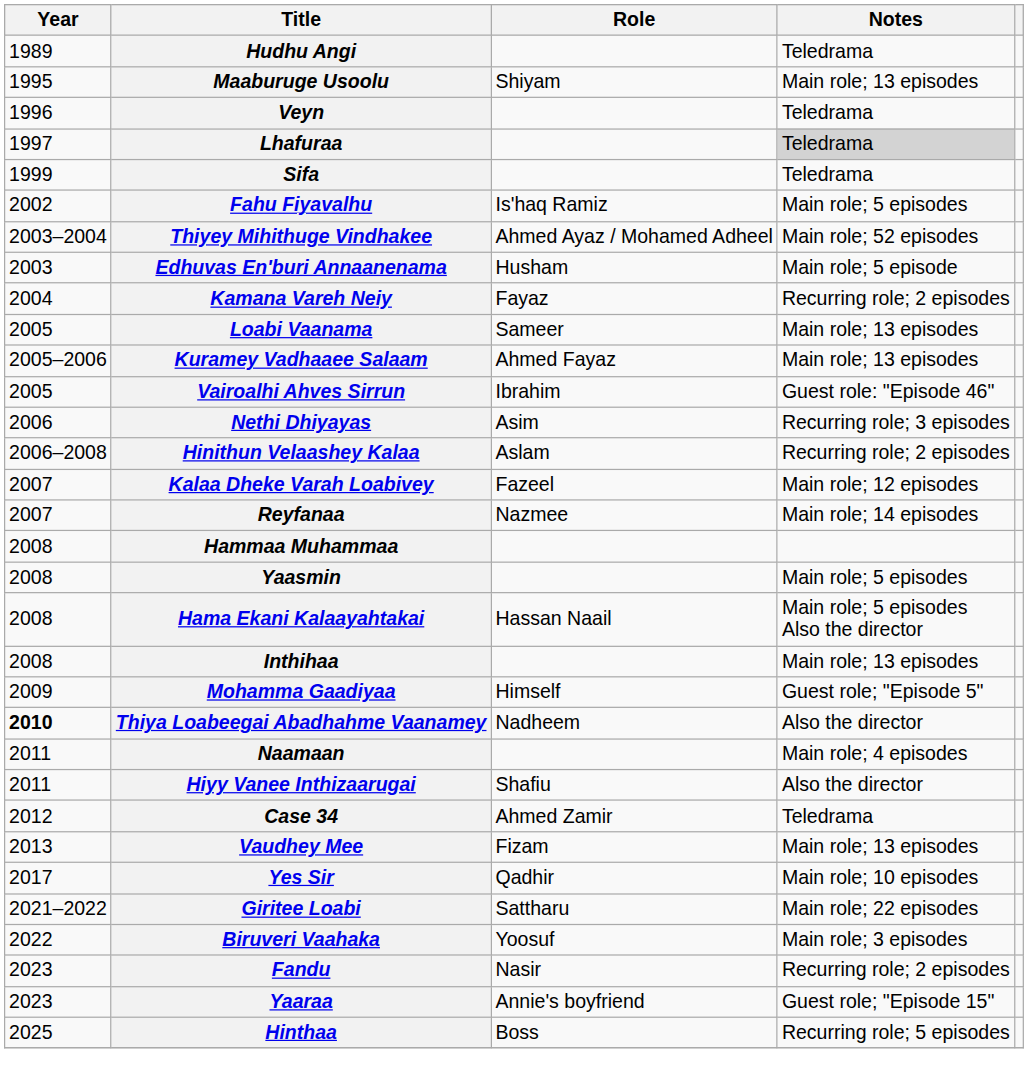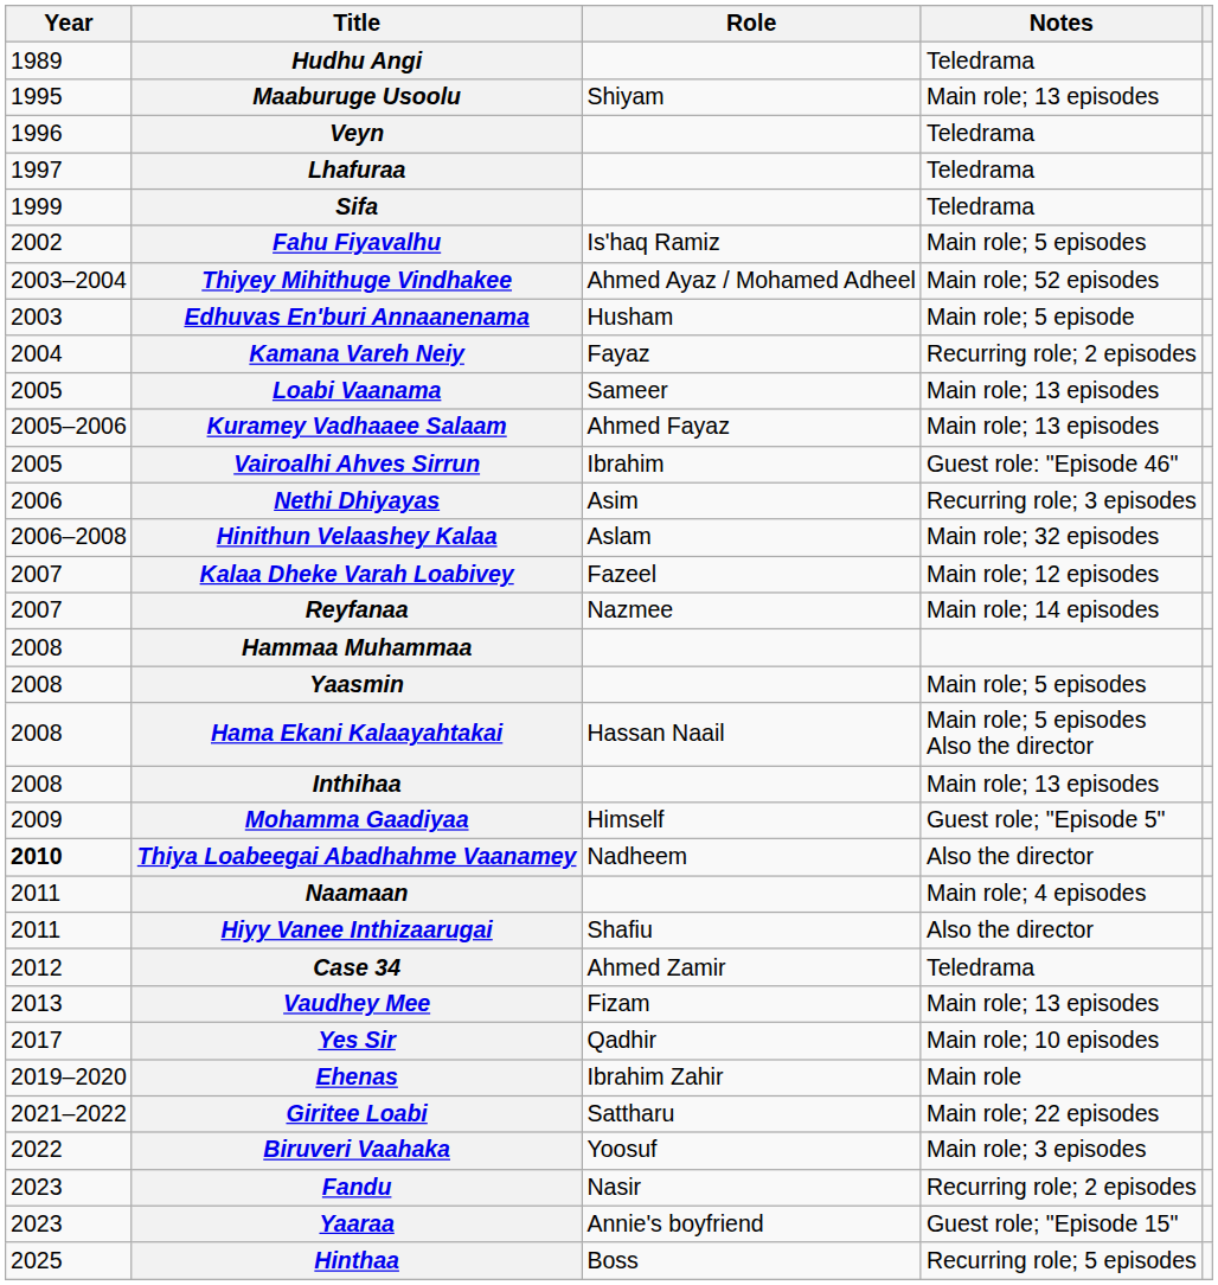Lhafuraa | Notes: lightgrey background -> no background
Hinithun Velaashey Kalaa | Notes: Recurring role; 2 episodes -> Main role; 32 episodes
+ row: 2019–2020 | Ehenas | Ibrahim Zahir | Main role
